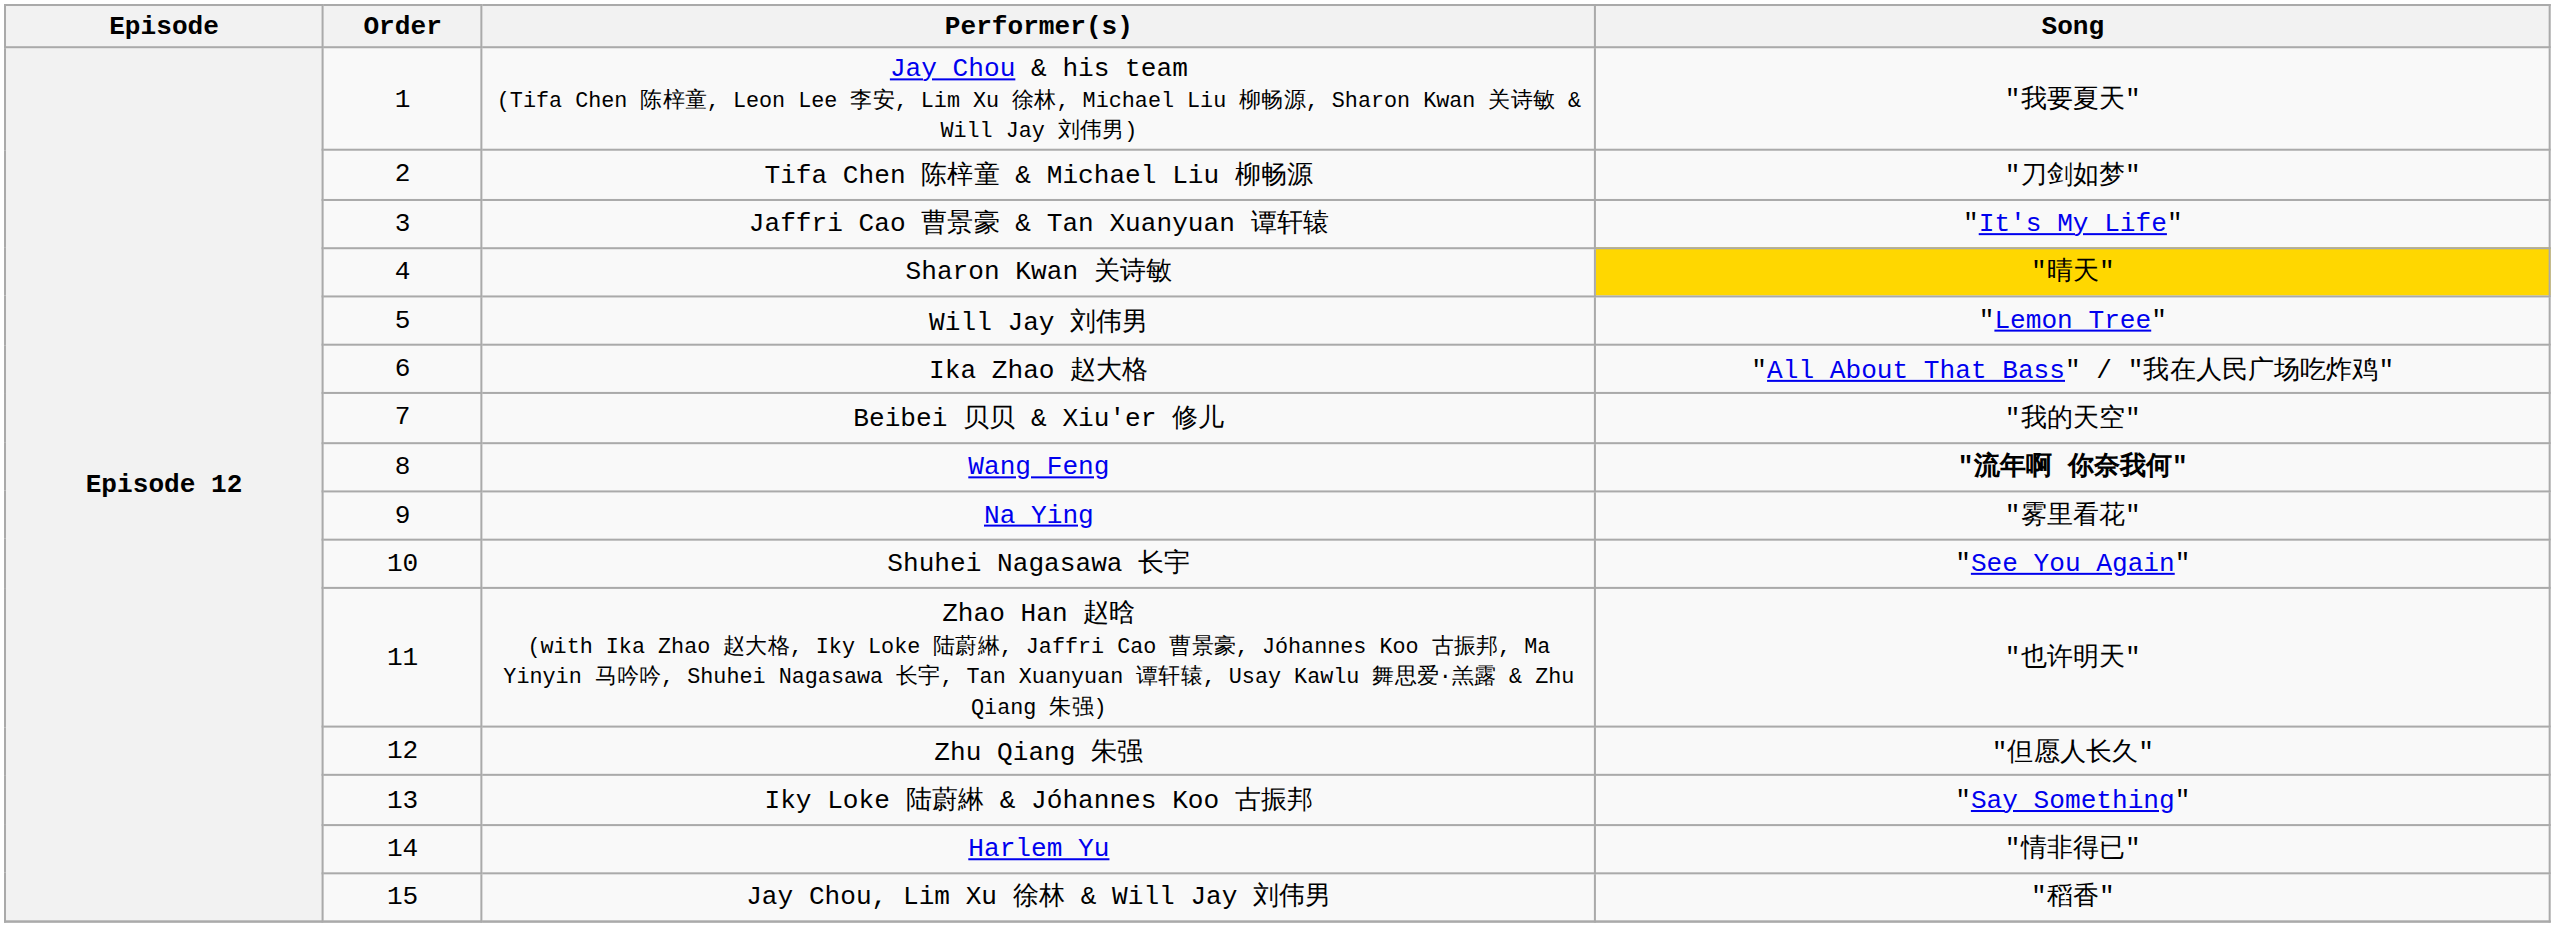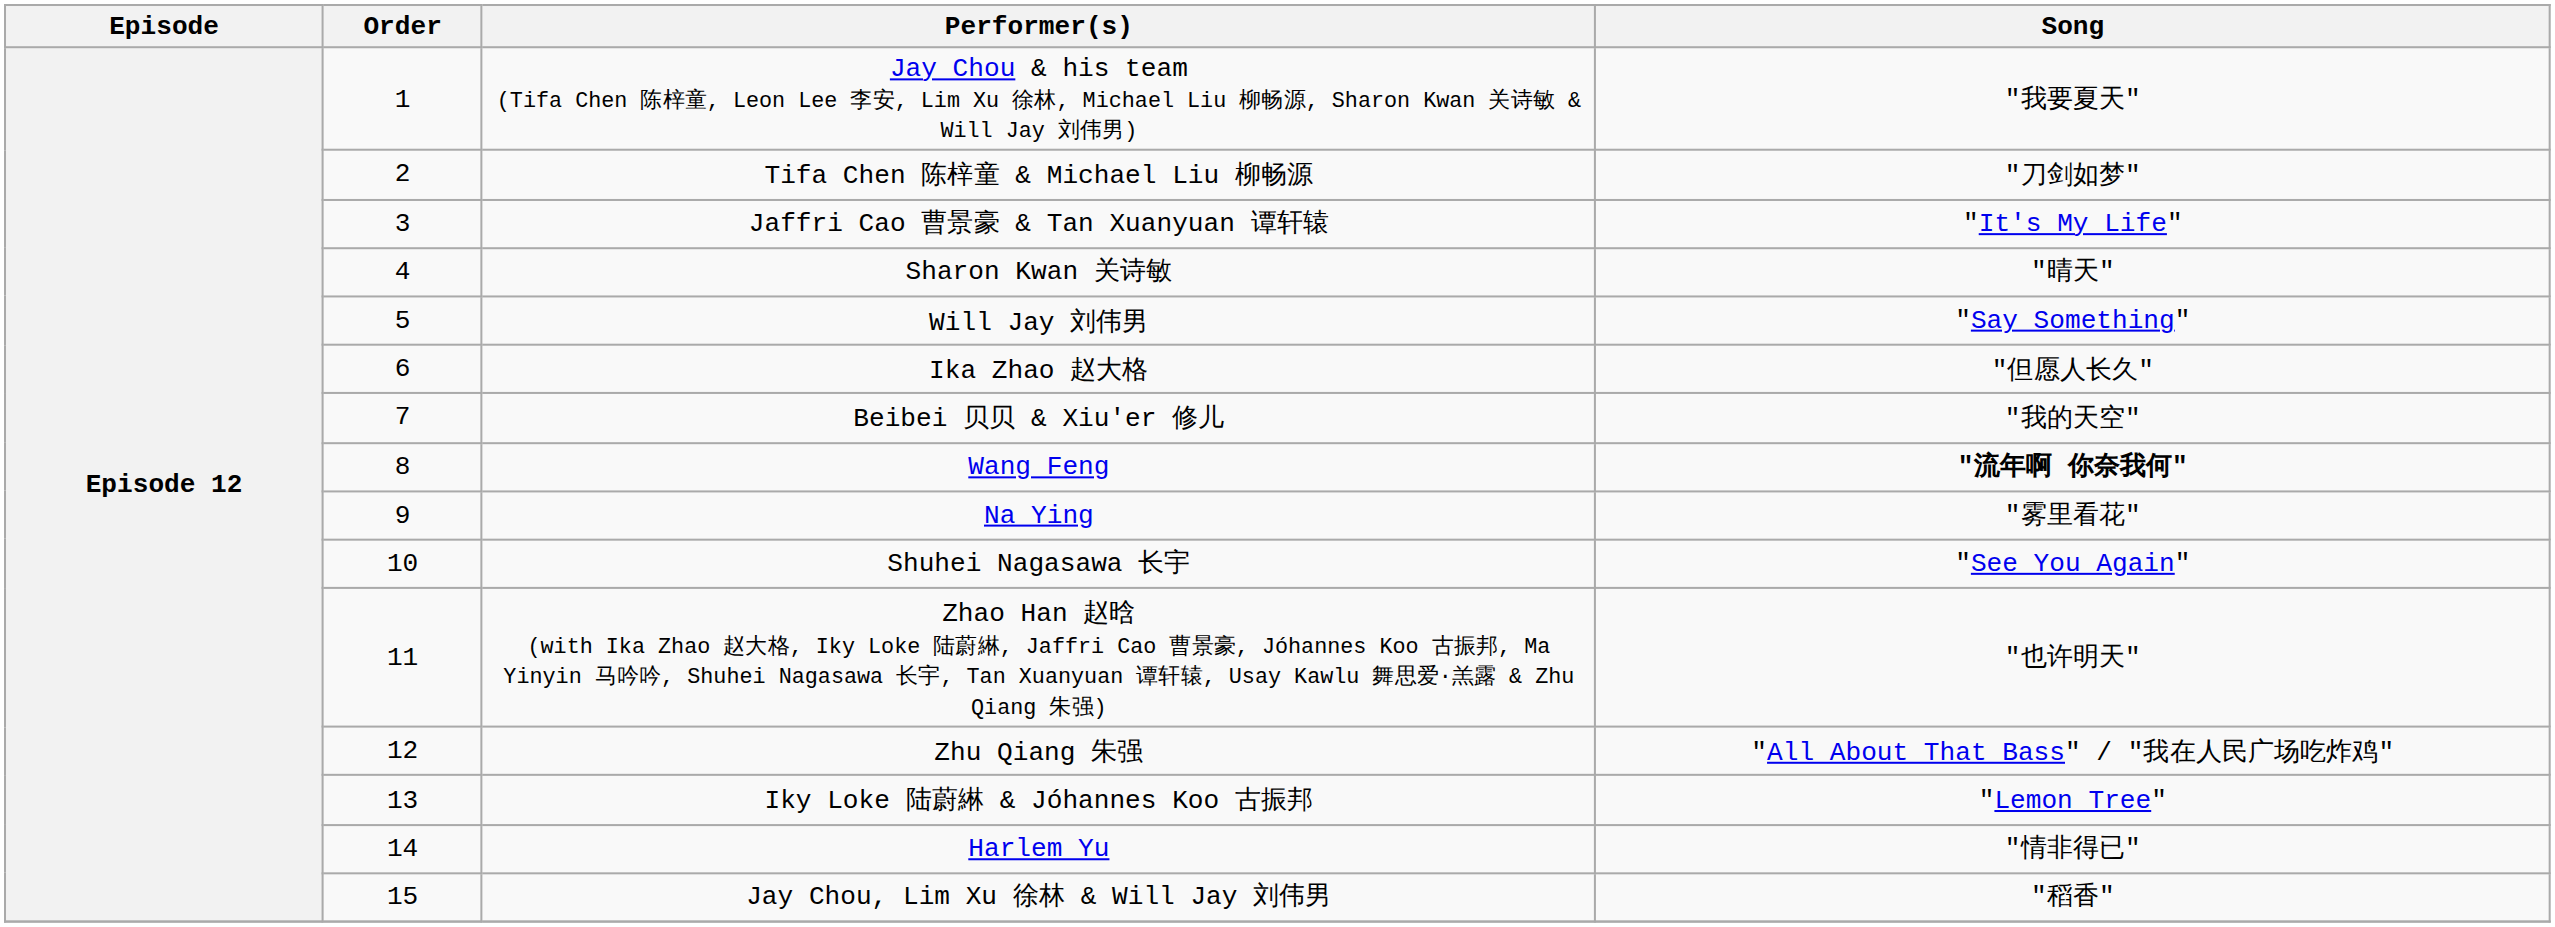Sharon Kwan 关诗敏 | Song: gold background -> no background
Will Jay 刘伟男 | Song: "Lemon Tree" -> "Say Something"
Ika Zhao 赵大格 | Song: "All About That Bass" / "我在人民广场吃炸鸡" -> "但愿人长久"
Zhu Qiang 朱强 | Song: "但愿人长久" -> "All About That Bass" / "我在人民广场吃炸鸡"
Iky Loke 陆蔚綝 & Jóhannes Koo 古振邦 | Song: "Say Something" -> "Lemon Tree"
